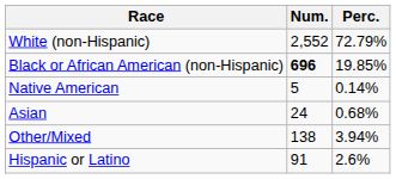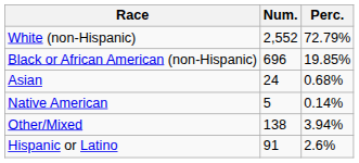Black or African American (non-Hispanic) | Num.: bold -> normal
rows swapped: Native American <-> Asian
